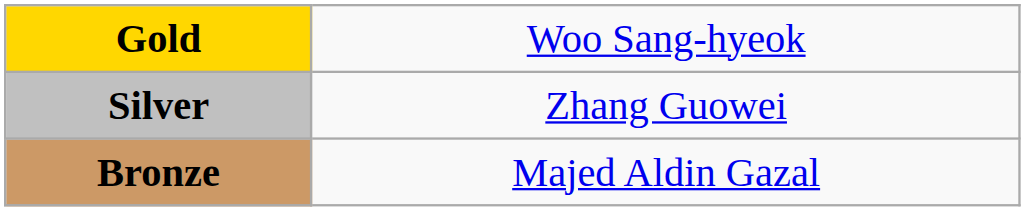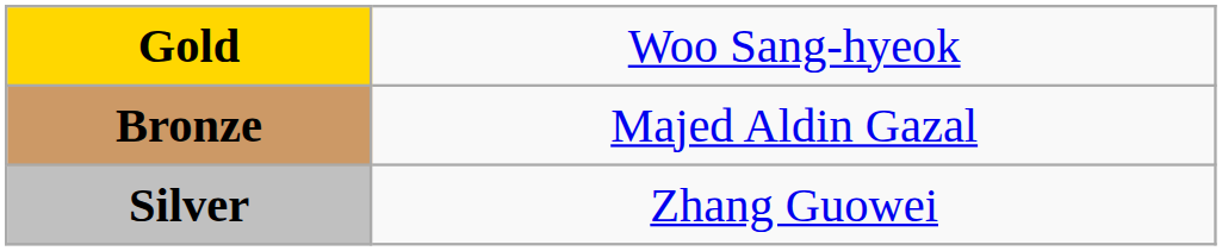rows swapped: Silver <-> Bronze
